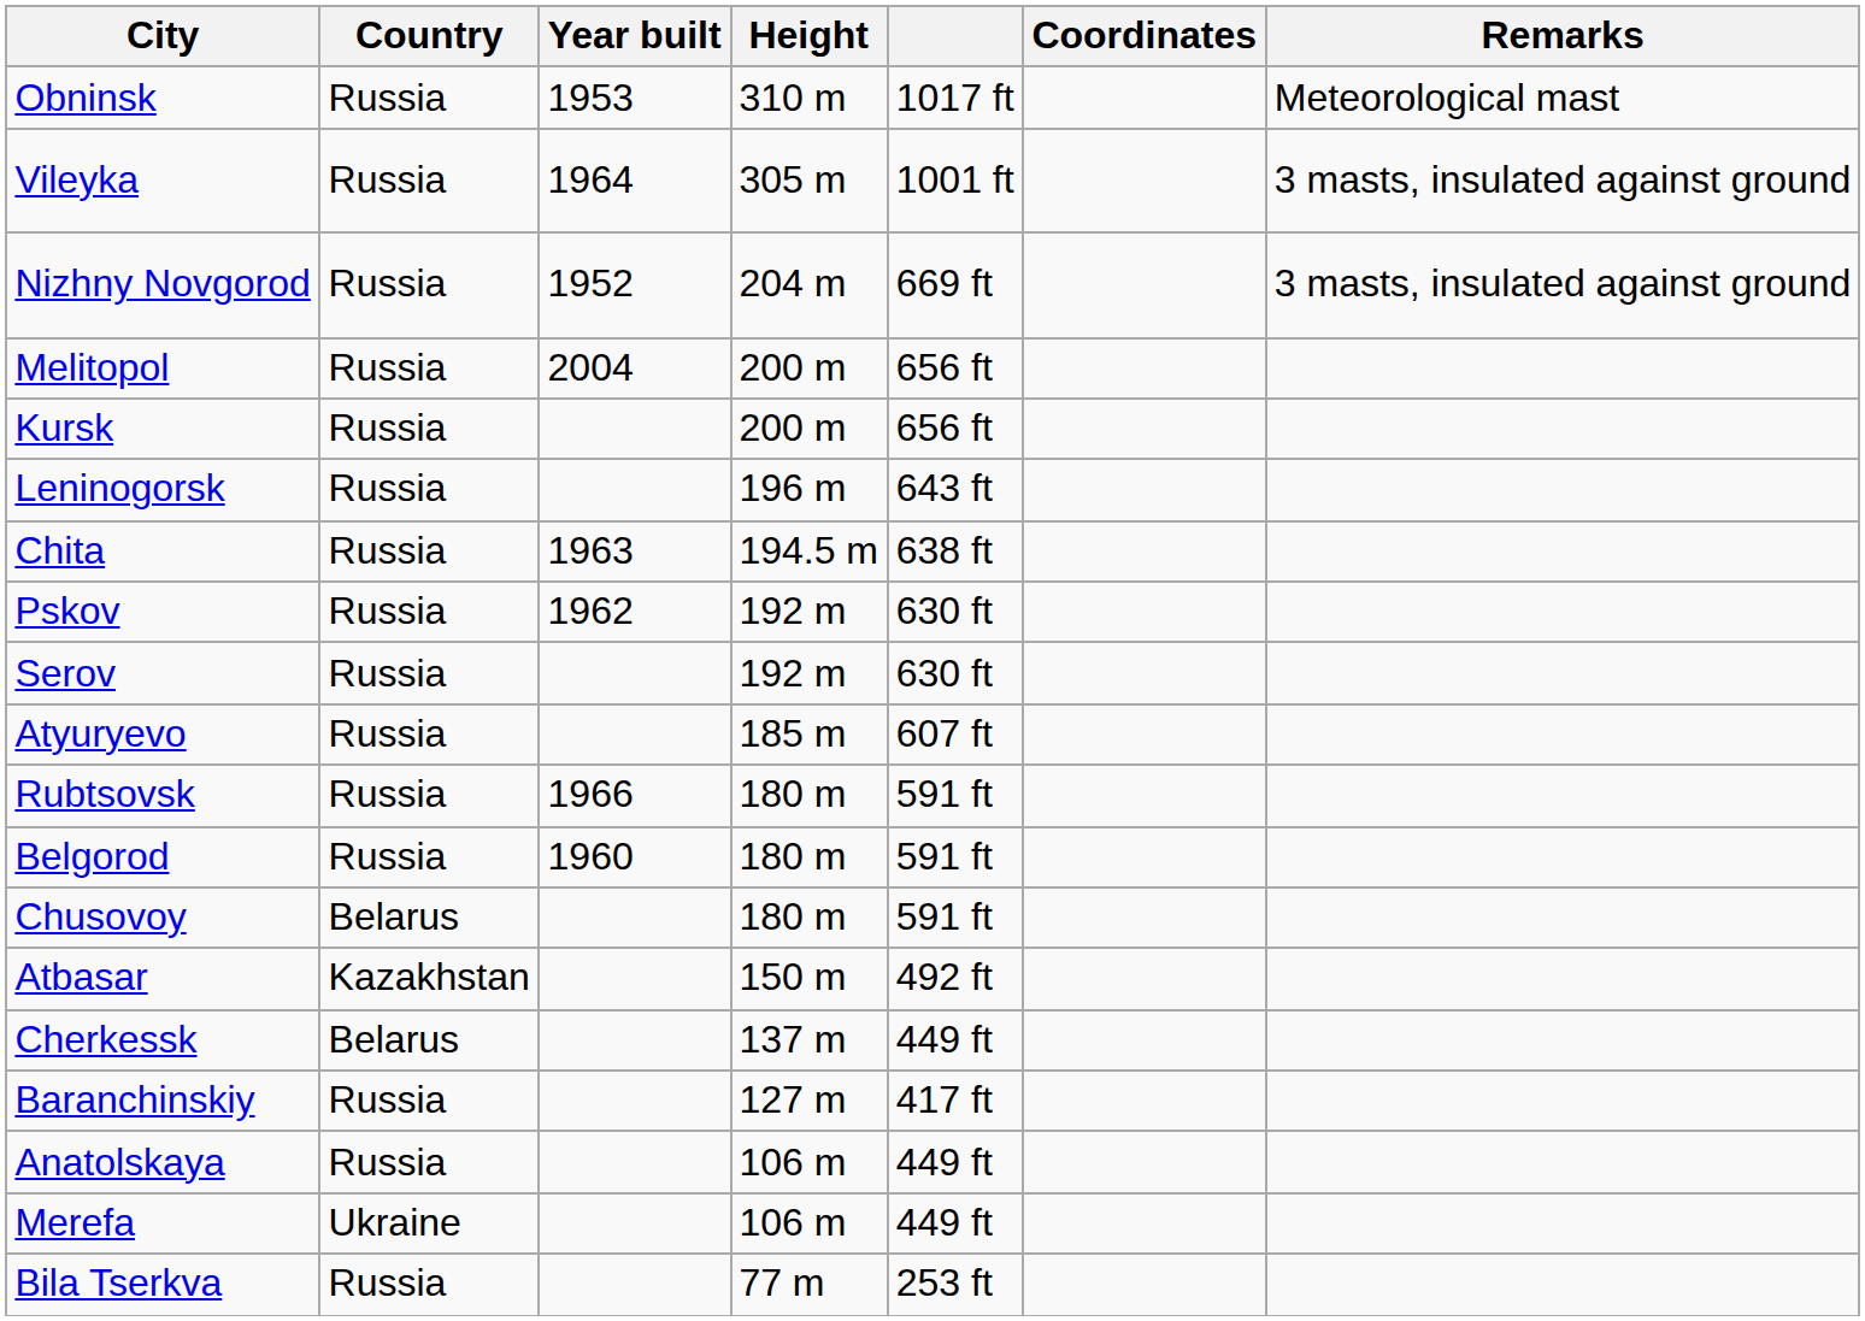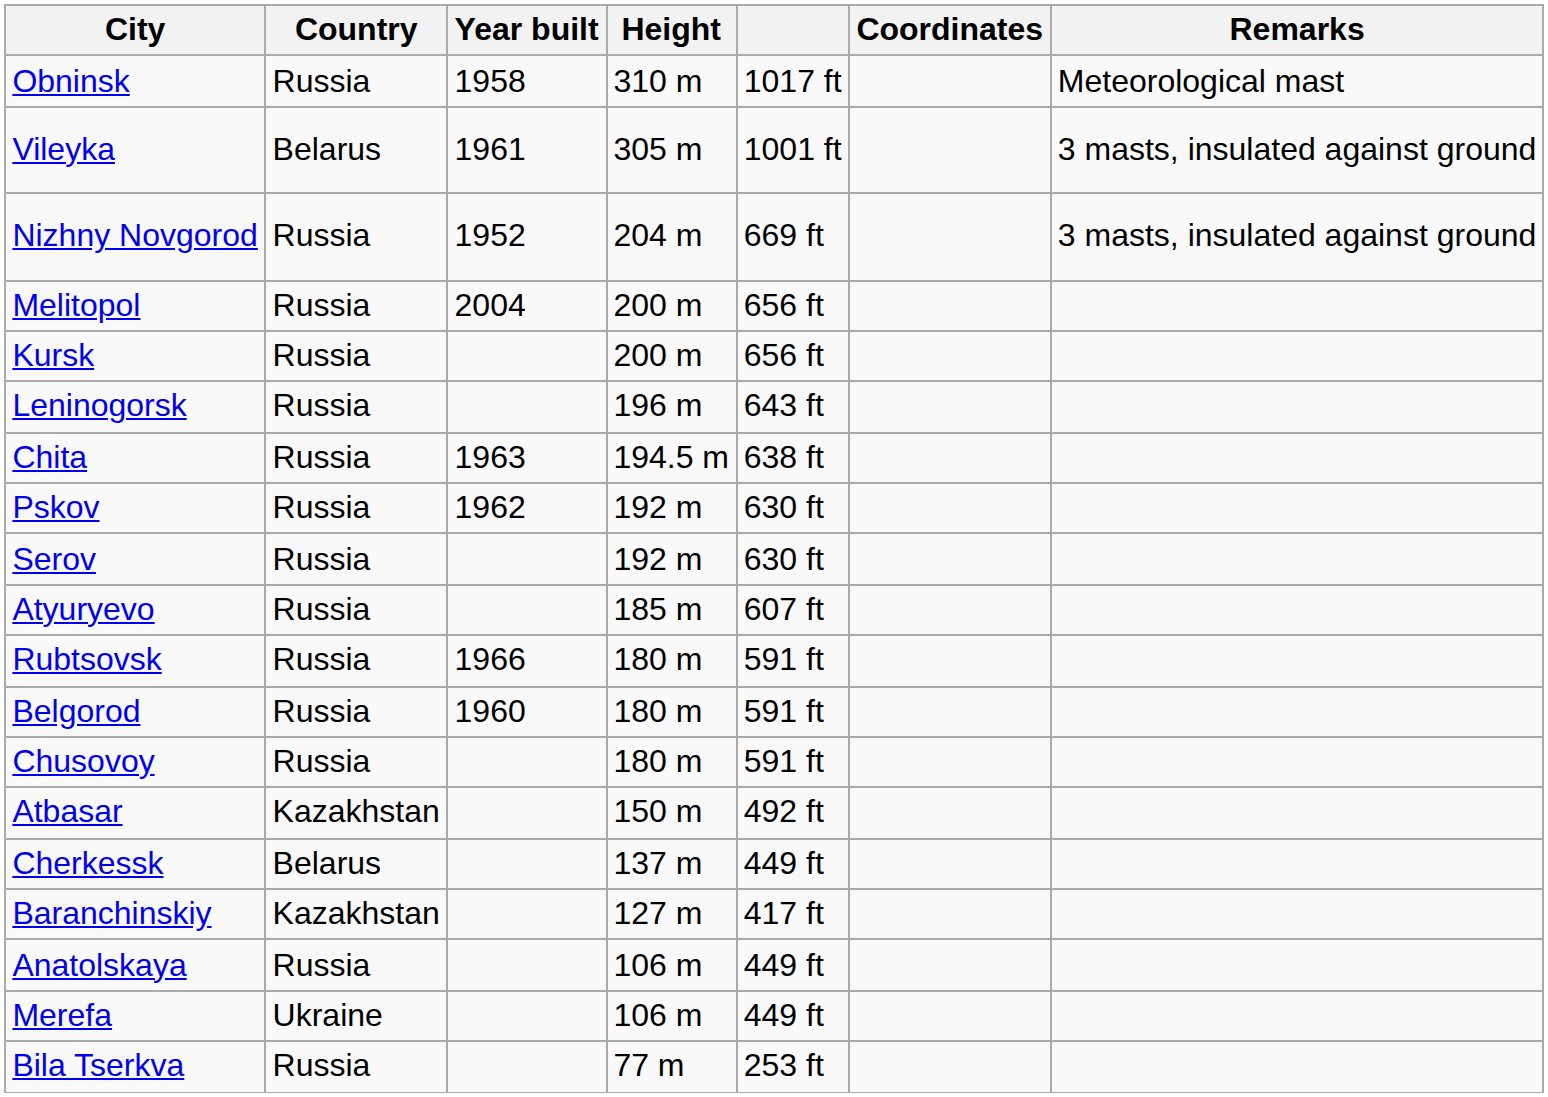Obninsk | Year built: 1953 -> 1958
Vileyka | Country: Russia -> Belarus
Vileyka | Year built: 1964 -> 1961
Chusovoy | Country: Belarus -> Russia
Baranchinskiy | Country: Russia -> Kazakhstan
